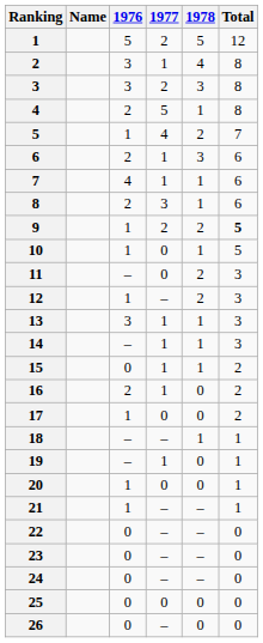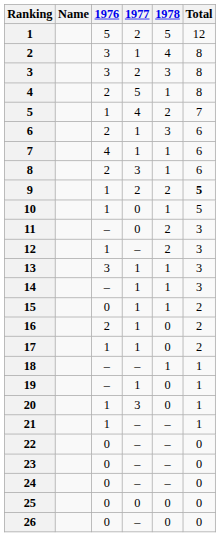17 | 1977: 0 -> 1
20 | 1977: 0 -> 3
